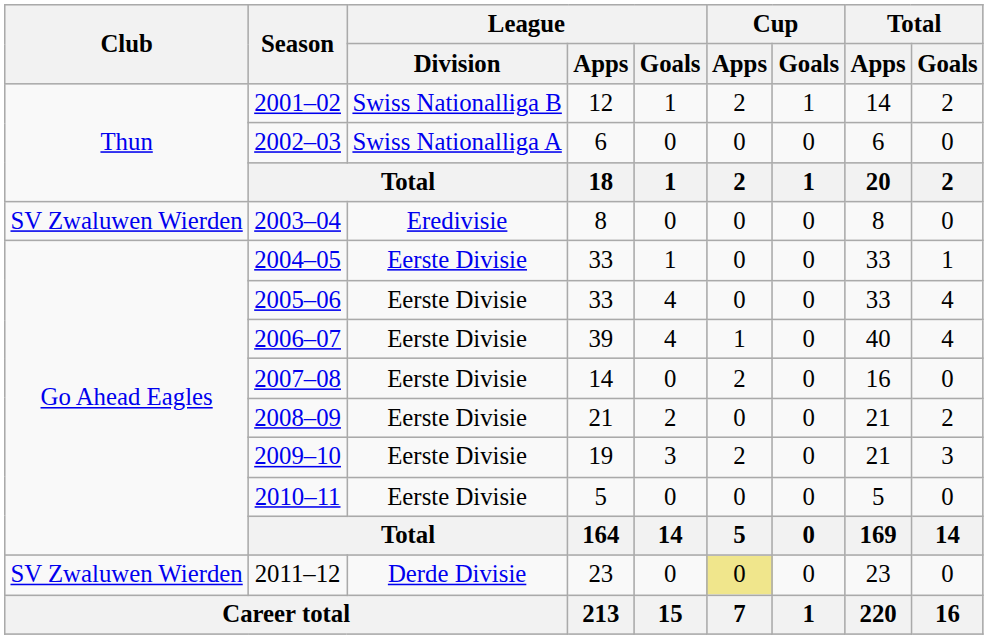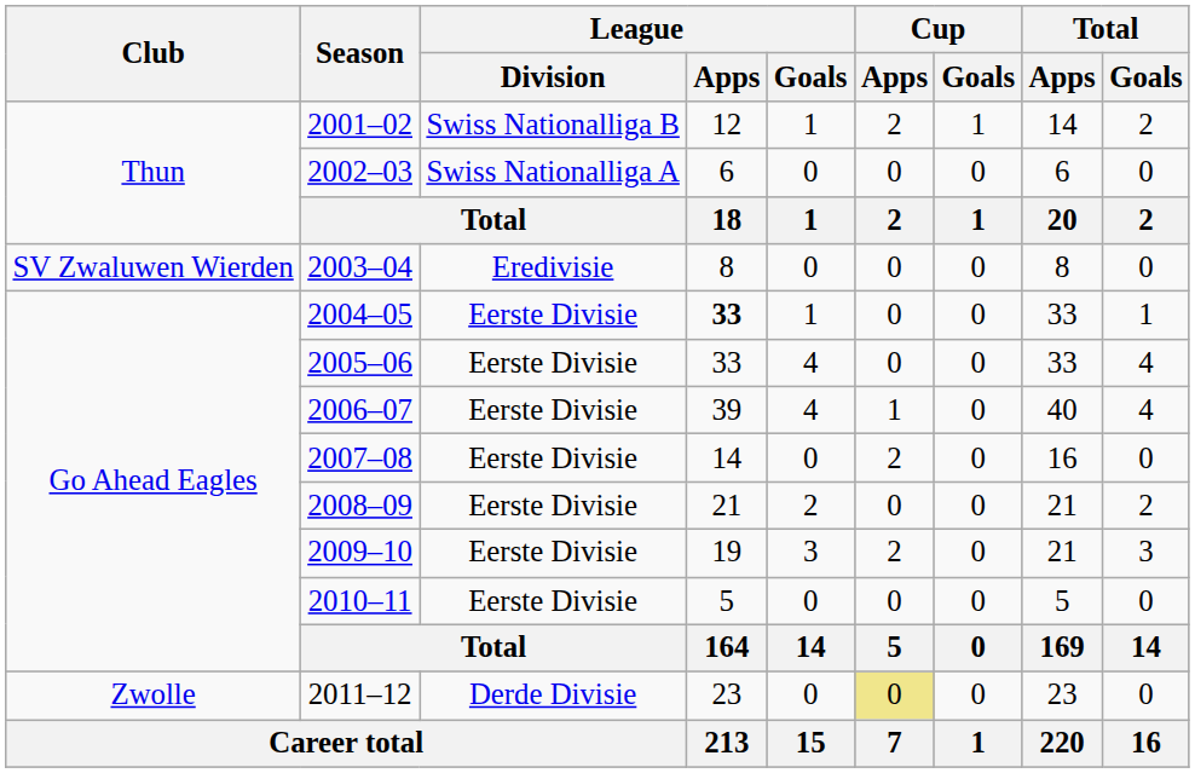2004–05 | League / Apps: normal -> bold
2011–12 | Club: SV Zwaluwen Wierden -> Zwolle
